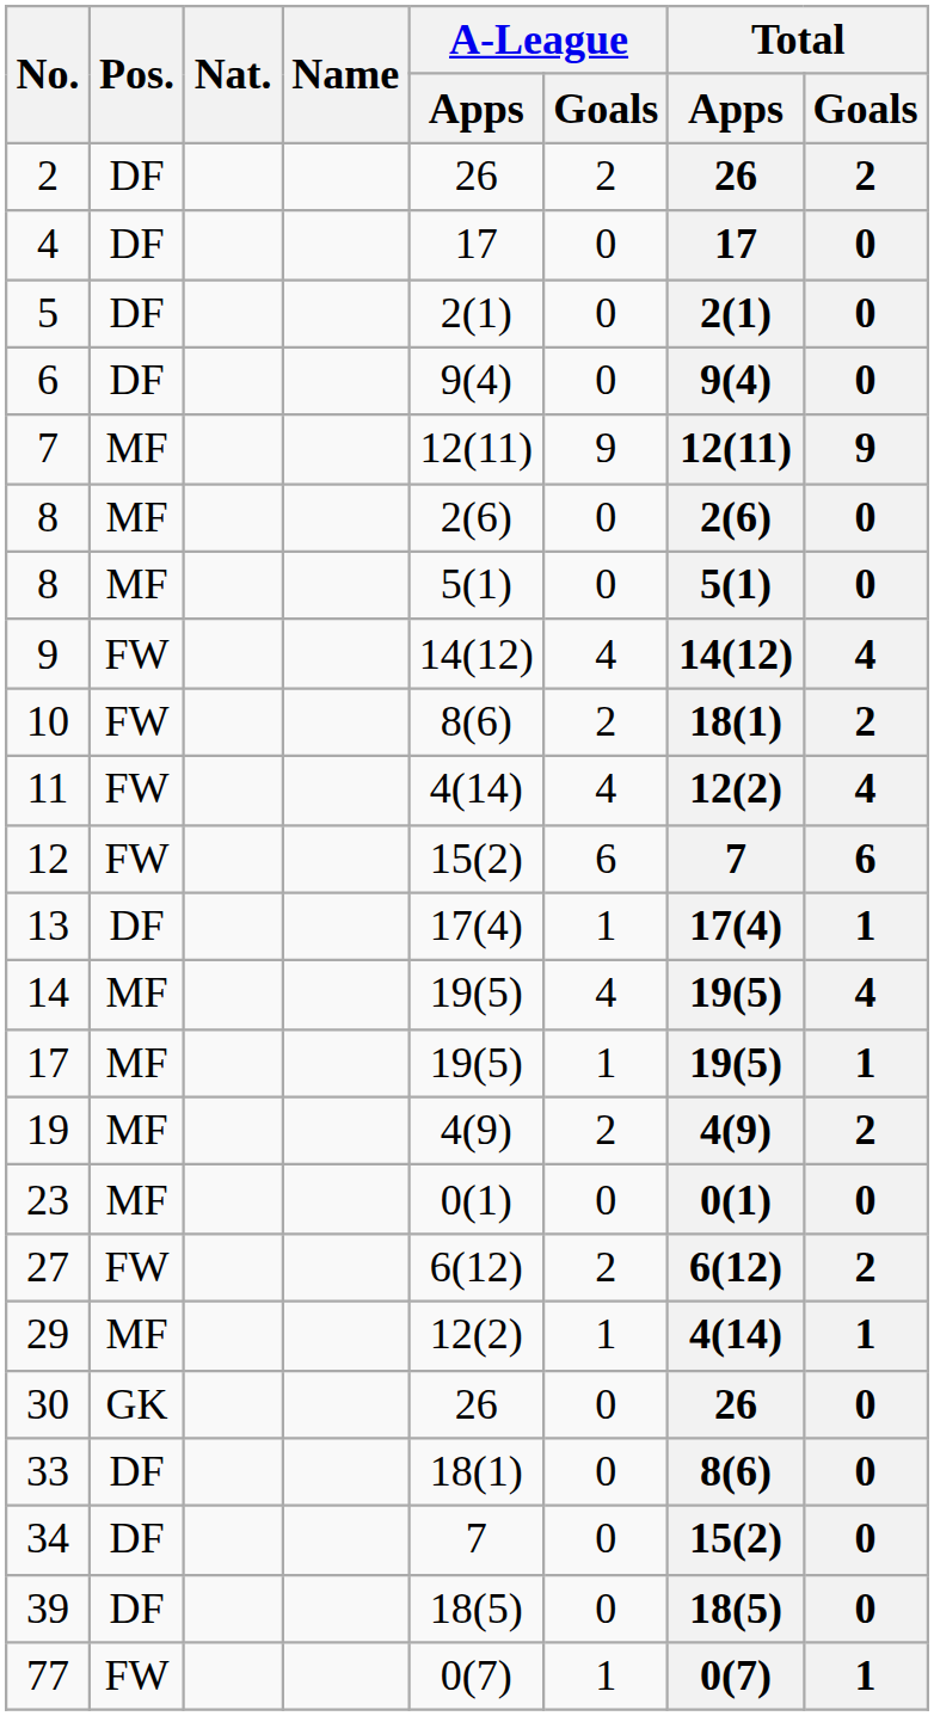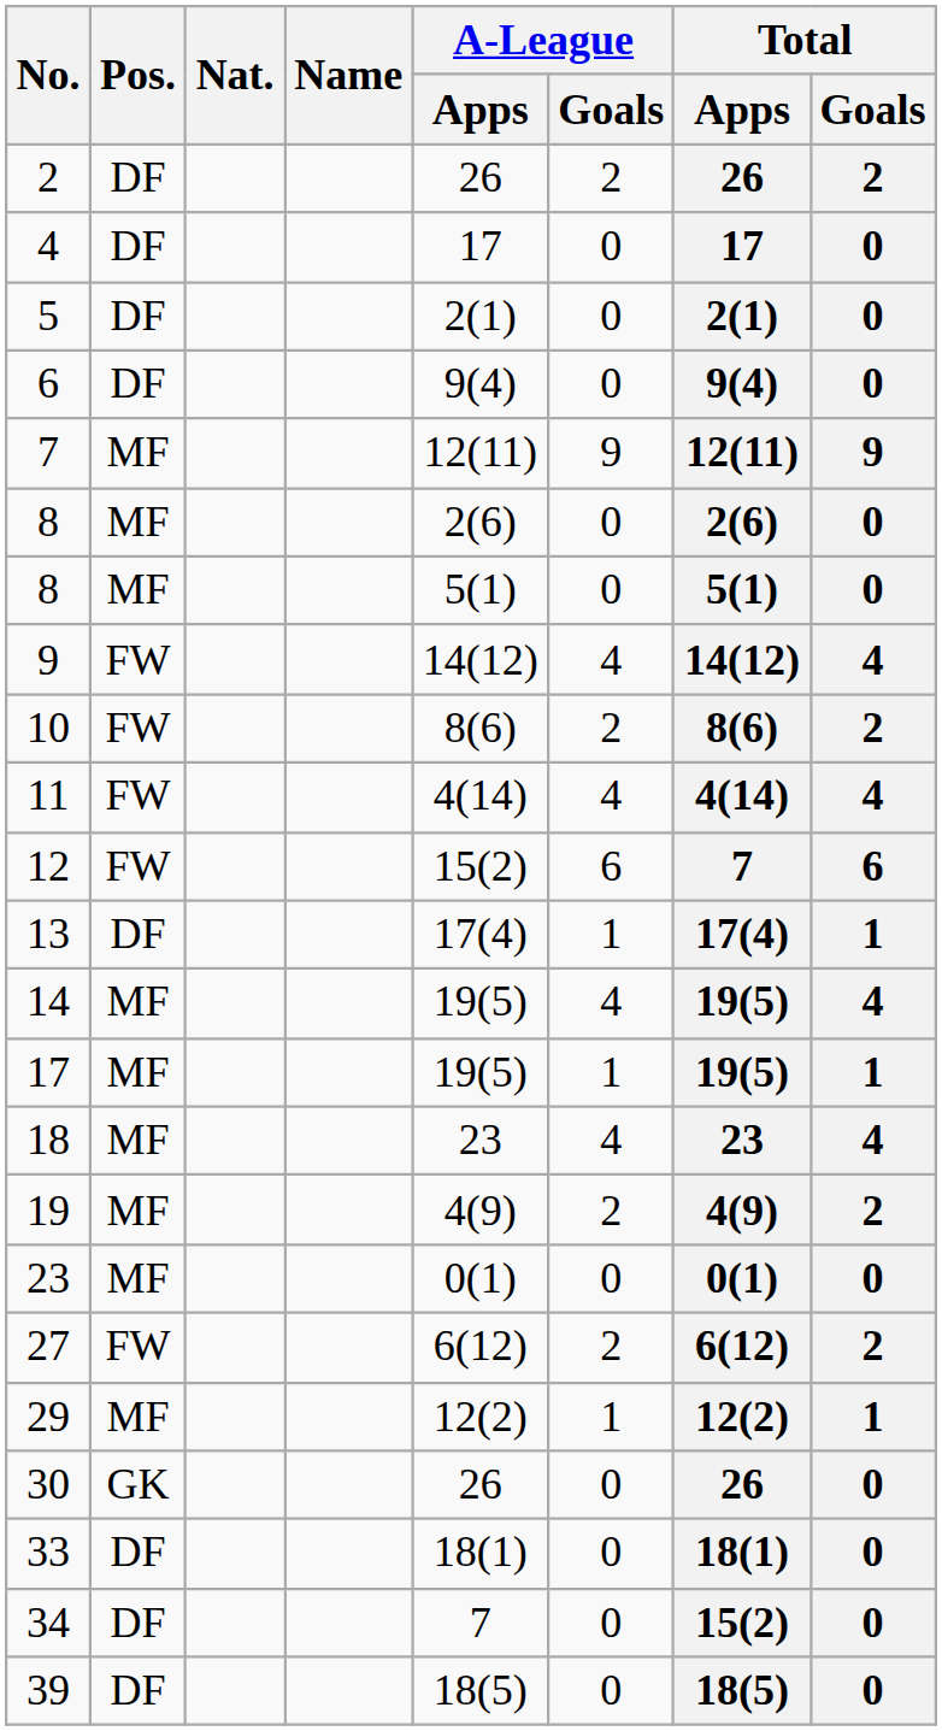10 | Total / Apps: 18(1) -> 8(6)
11 | Total / Apps: 12(2) -> 4(14)
+ row: 18 | MF | 23 | 4 | 23 | 4
29 | Total / Apps: 4(14) -> 12(2)
33 | Total / Apps: 8(6) -> 18(1)
- row: 77 | FW | 0(7) | 1 | 0(7) | 1
